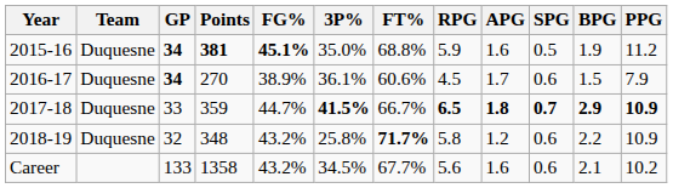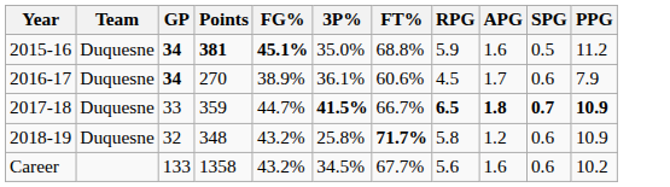- column: BPG | 1.9 | 1.5 | 2.9 | 2.2 | 2.1
